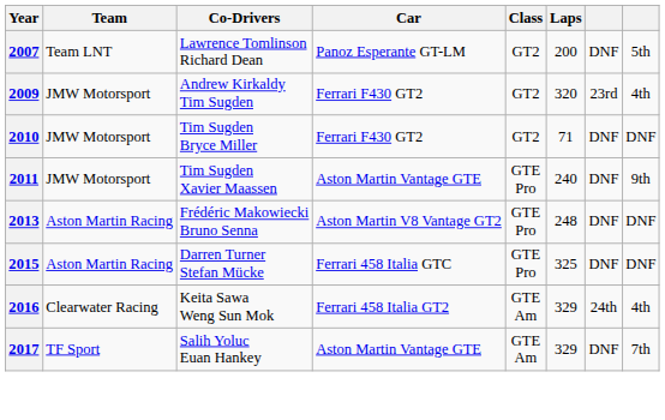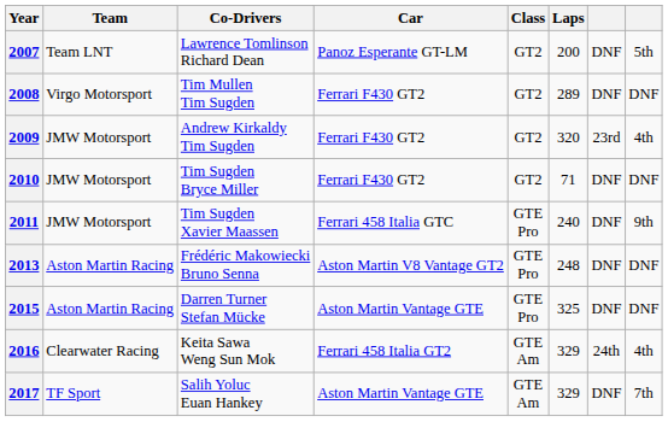+ row: 2008 | Virgo Motorsport | Tim Mullen Tim Sugden | Ferrari F430 GT2 | GT2 | 289 | DNF | DNF
2011 | Car: Aston Martin Vantage GTE -> Ferrari 458 Italia GTC
2015 | Car: Ferrari 458 Italia GTC -> Aston Martin Vantage GTE
